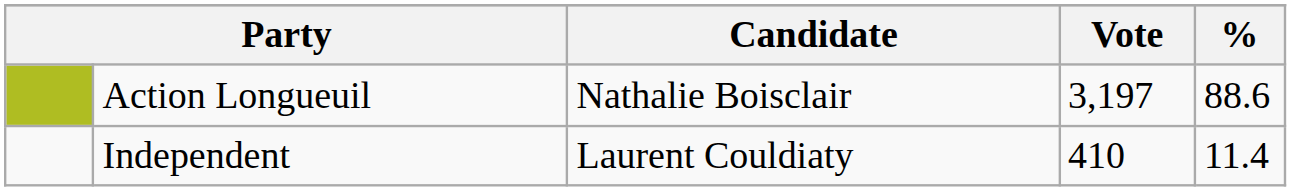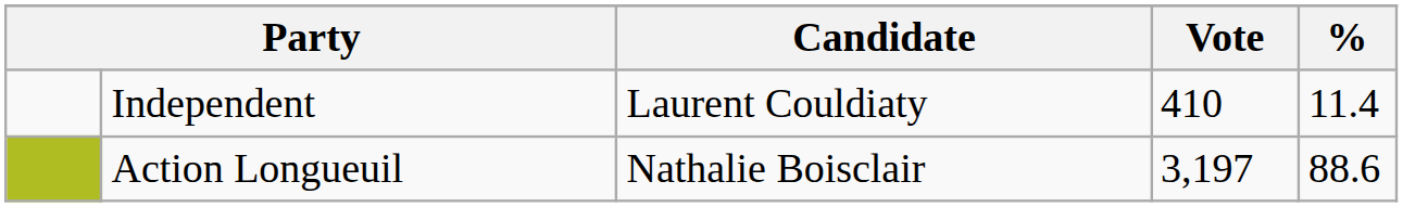rows swapped: Action Longueuil <-> Independent
